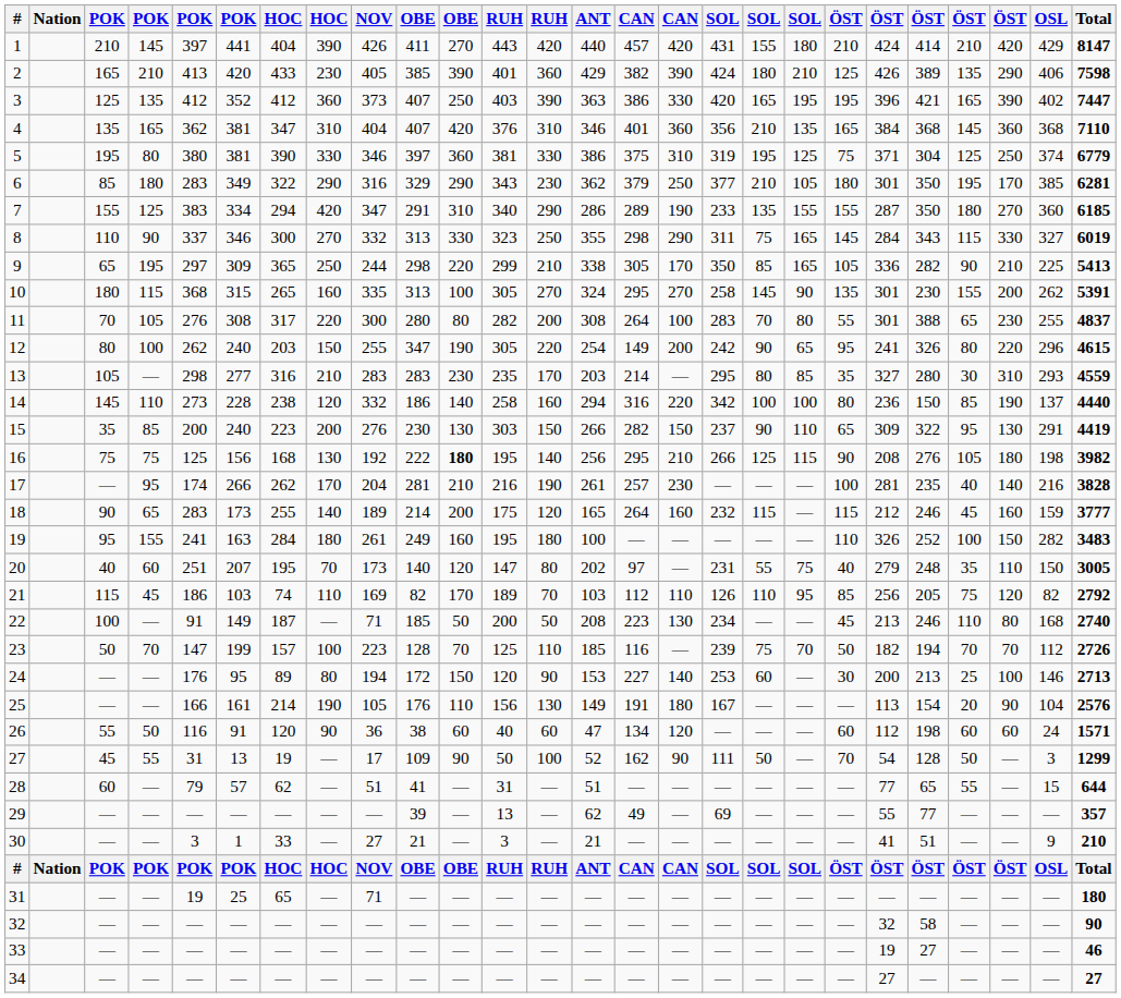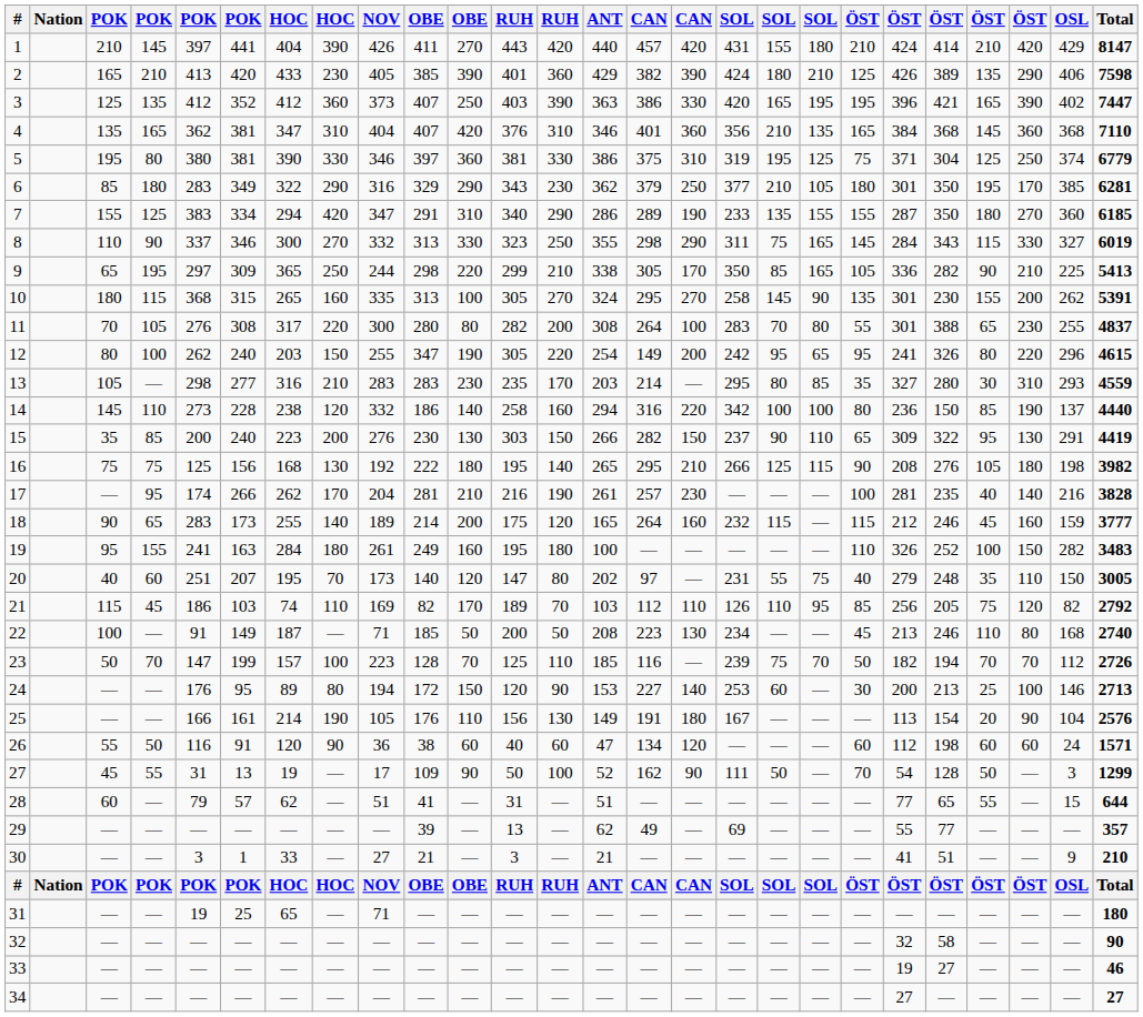12 | column 18: 90 -> 95
16 | column 11: bold -> normal
16 | ANT: 256 -> 265
